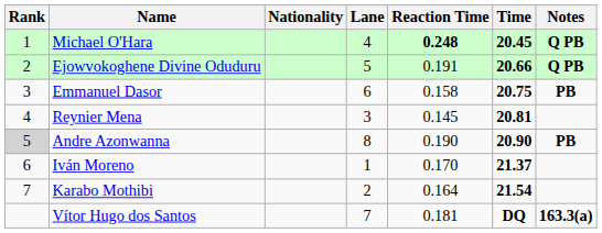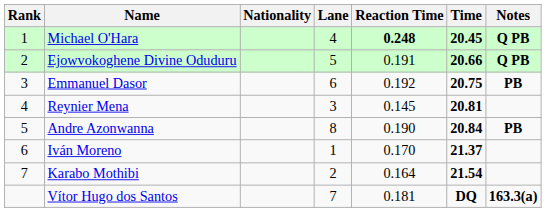Emmanuel Dasor | Reaction Time: 0.158 -> 0.192
Andre Azonwanna | Rank: lightgrey background -> no background
Andre Azonwanna | Time: 20.90 -> 20.84
